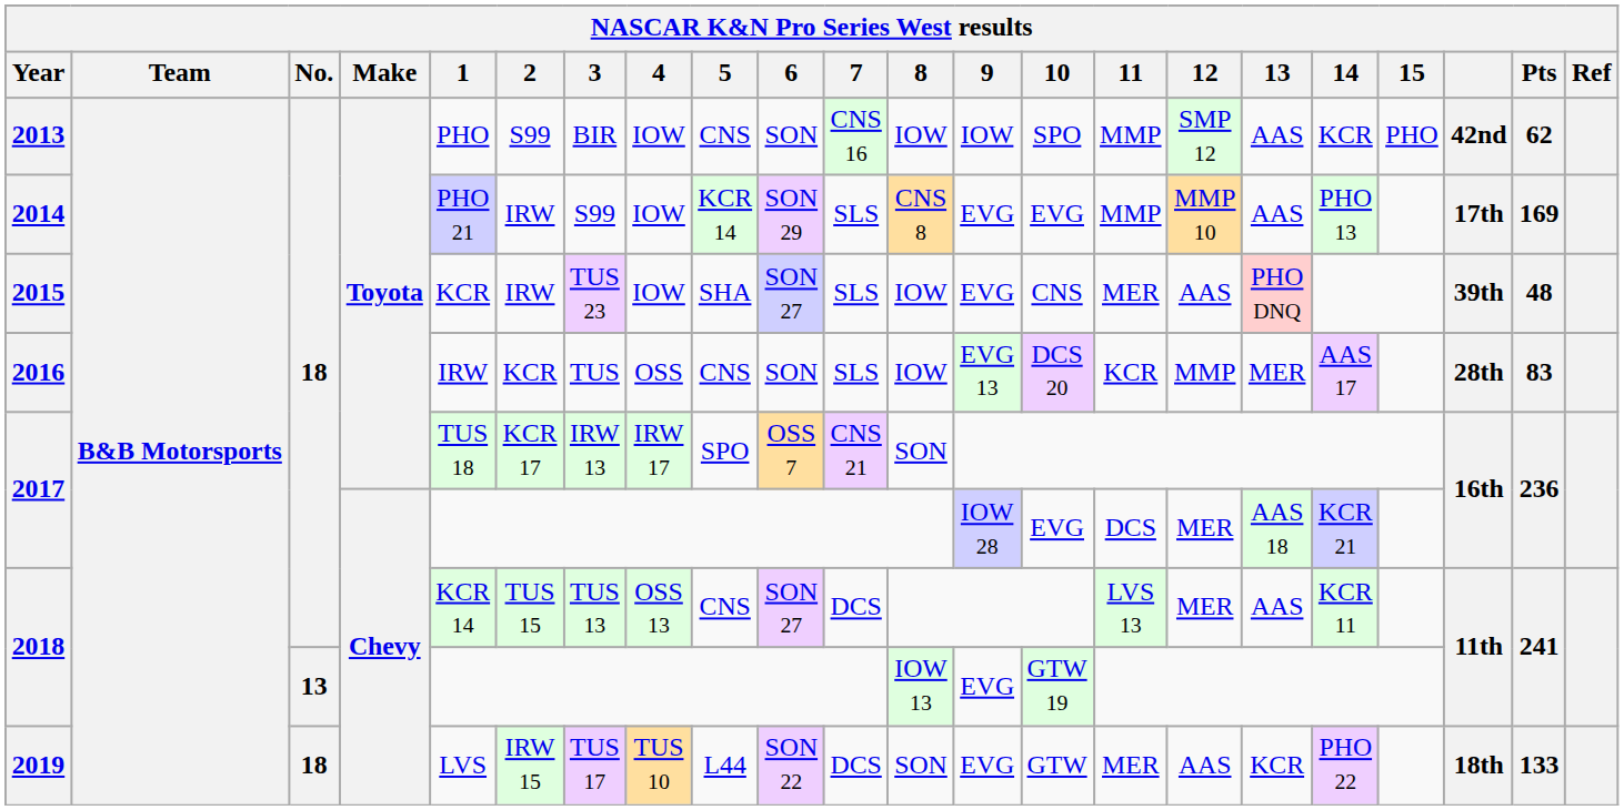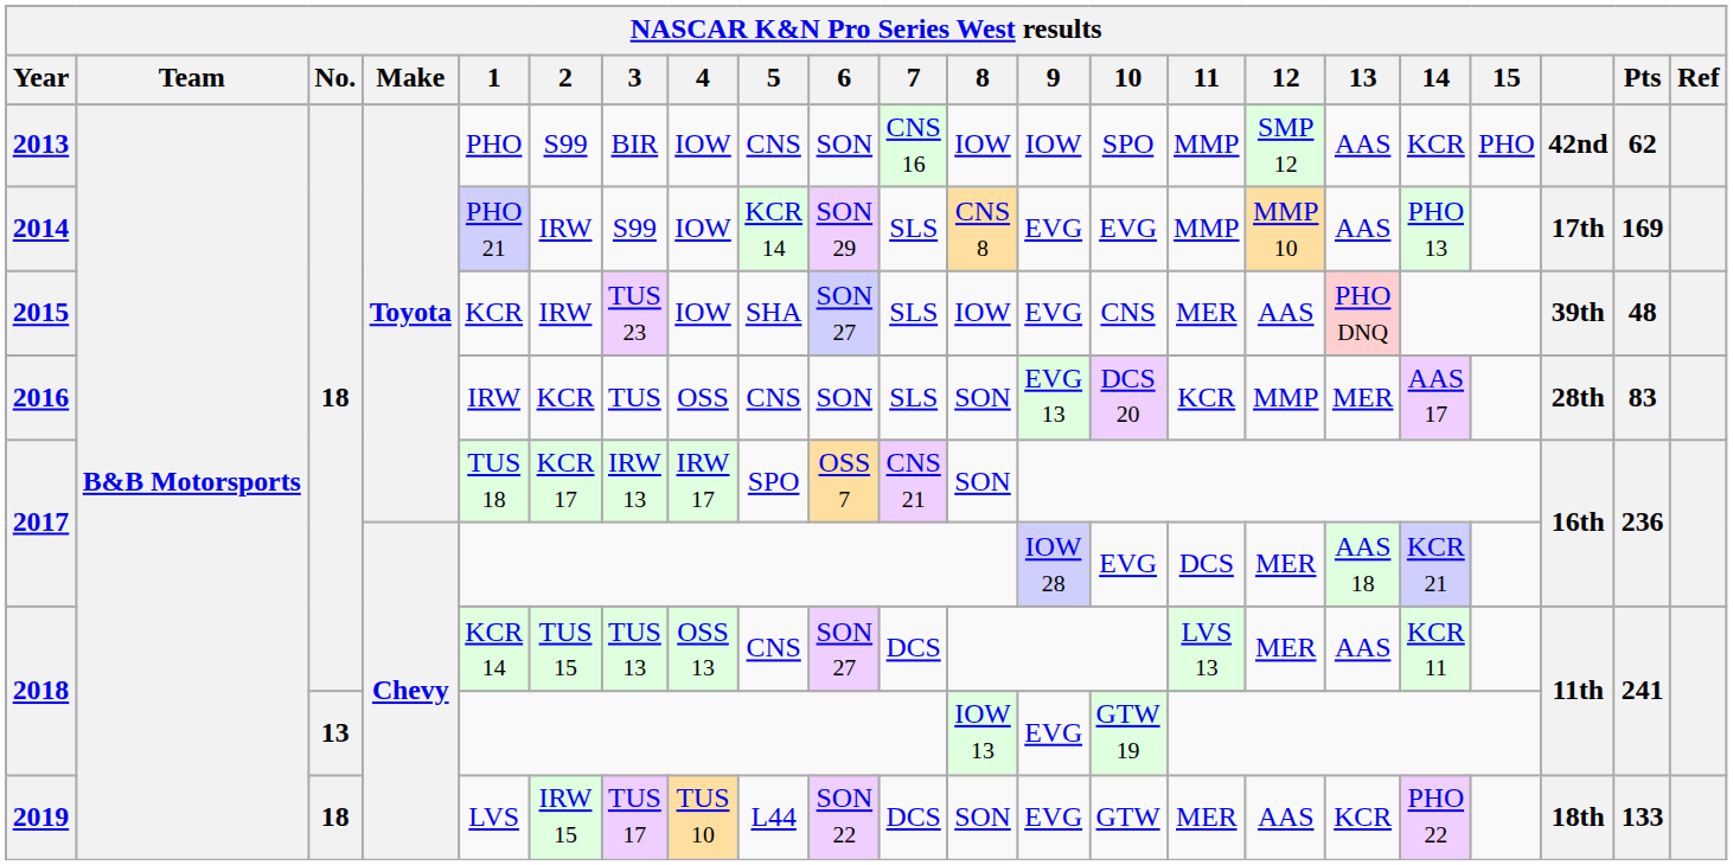2016 | 8: IOW -> SON
